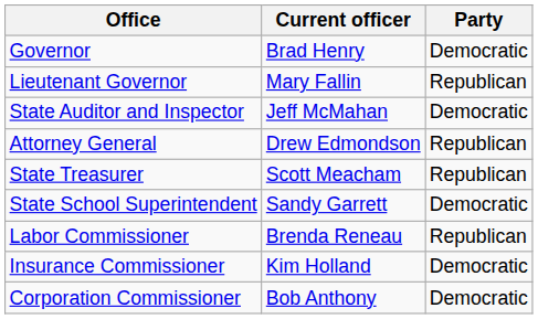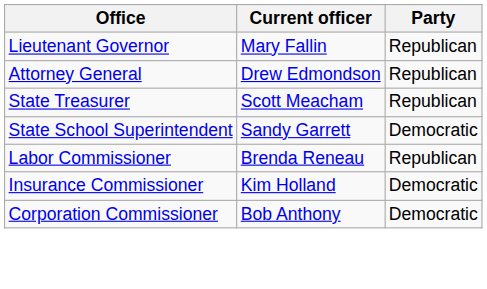- row: Governor | Brad Henry | Democratic
- row: State Auditor and Inspector | Jeff McMahan | Democratic
